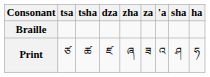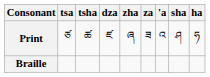rows swapped: Print <-> Braille
